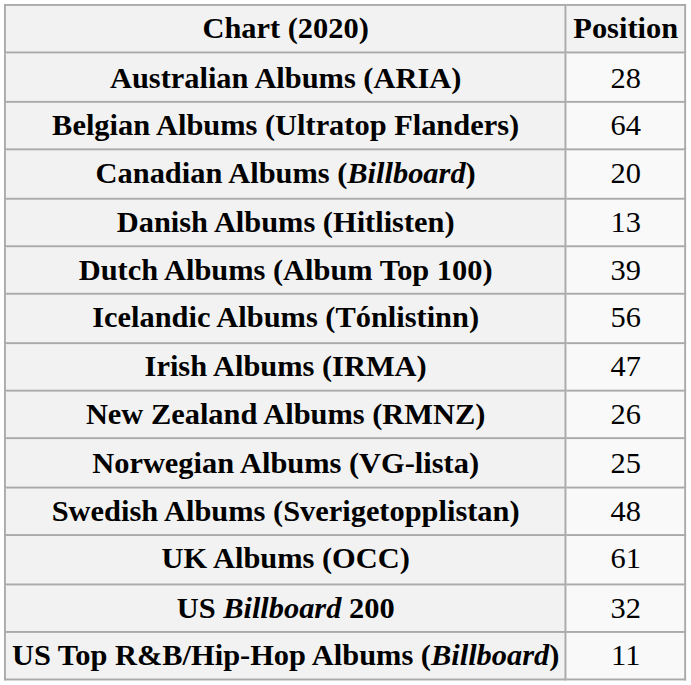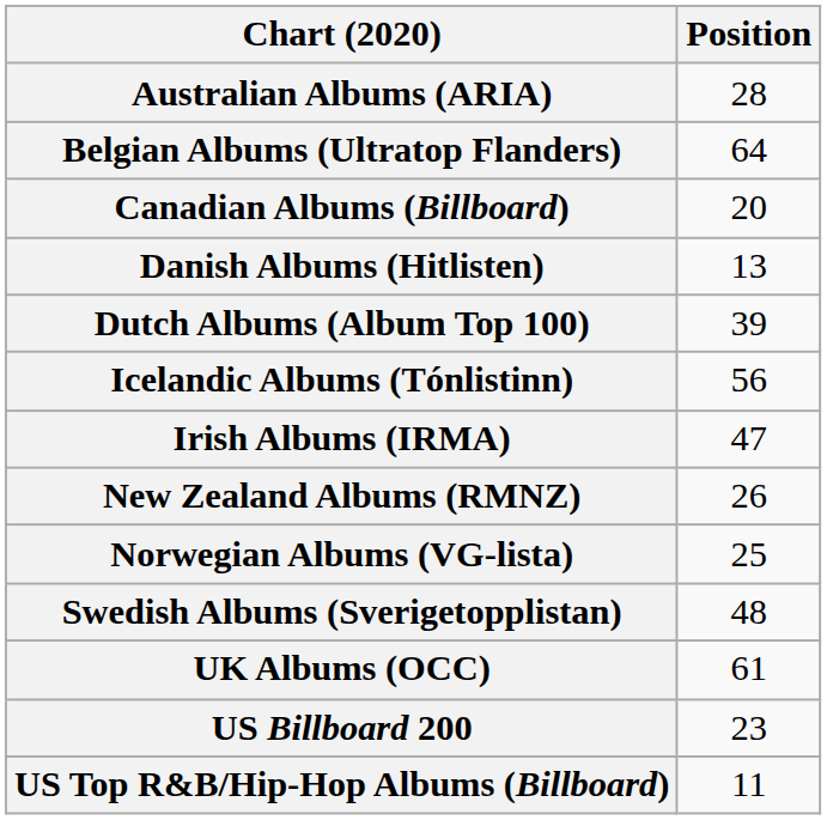US Billboard 200 | Position: 32 -> 23
